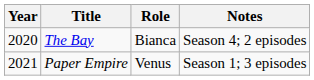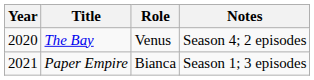The Bay | Role: Bianca -> Venus
Paper Empire | Role: Venus -> Bianca
